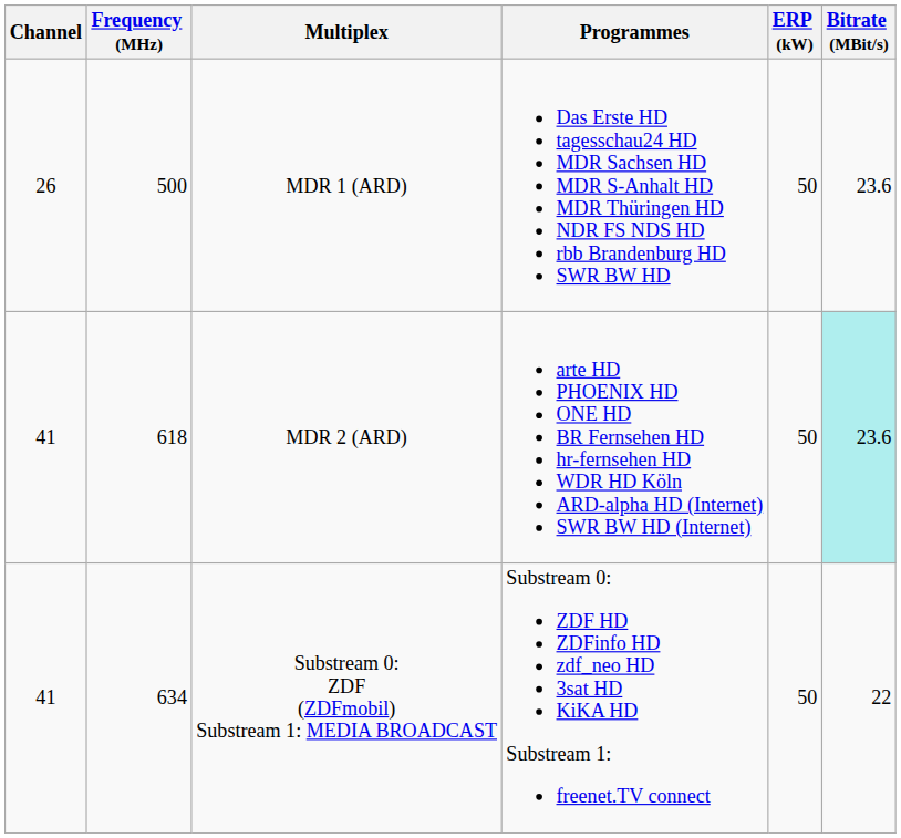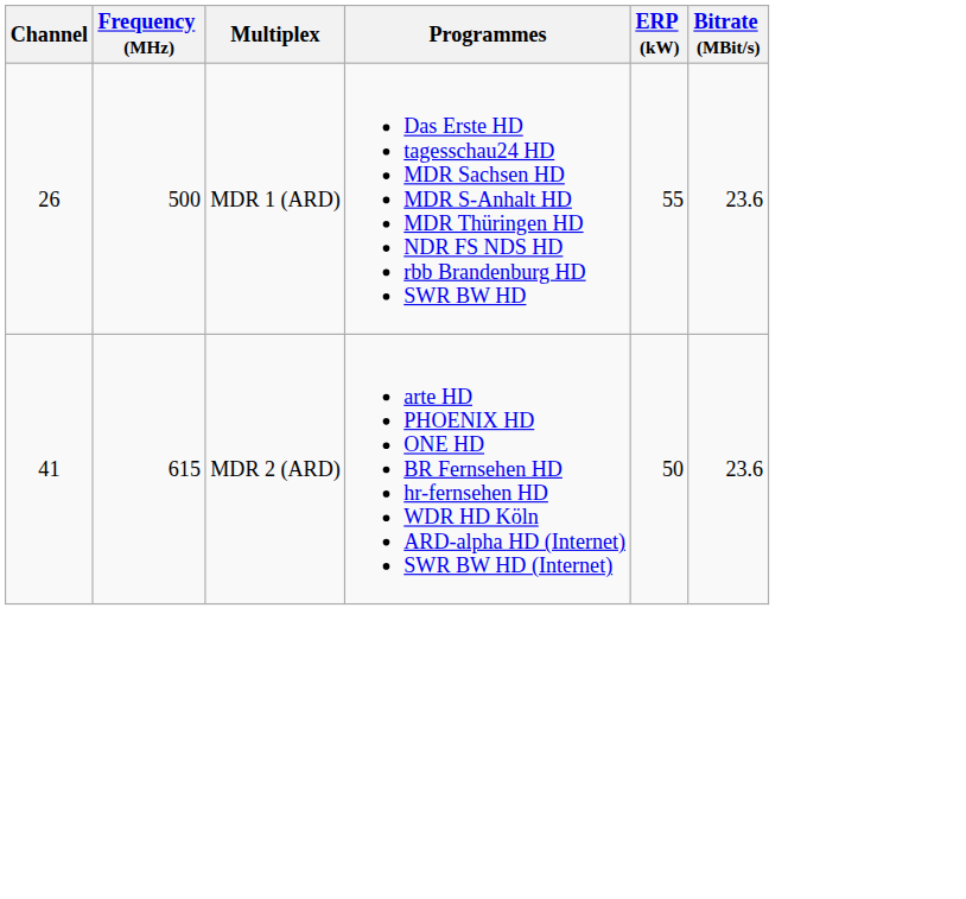MDR 1 (ARD) | ERP (kW): 50 -> 55
MDR 2 (ARD) | Frequency (MHz): 618 -> 615
MDR 2 (ARD) | Bitrate (MBit/s): paleturquoise background -> no background
- row: 41 | 634 | Substream 0: ZDF (ZDFmobil) Substream 1: MEDIA BROADCAST | Substream 0: ZDF HD ZDFinfo HD zdf_neo HD 3sat HD KiKA HD Substream 1: freenet.TV connect | 50 | 22
